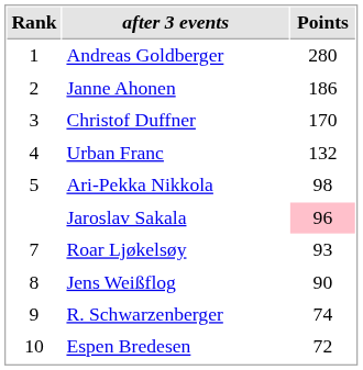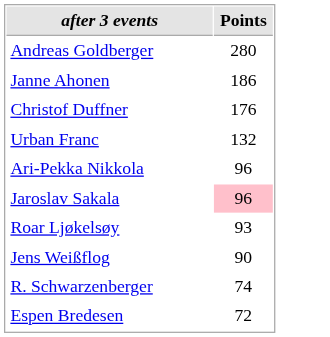- column: Rank | 1 | 2 | 3 | 4 | 5 | 7 | 8 | 9 | 10
Christof Duffner | Points: 170 -> 176
Ari-Pekka Nikkola | Points: 98 -> 96
